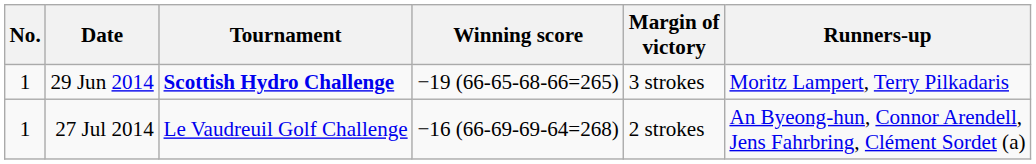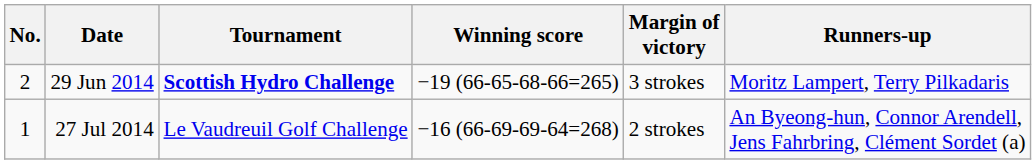29 Jun 2014 | No.: 1 -> 2
